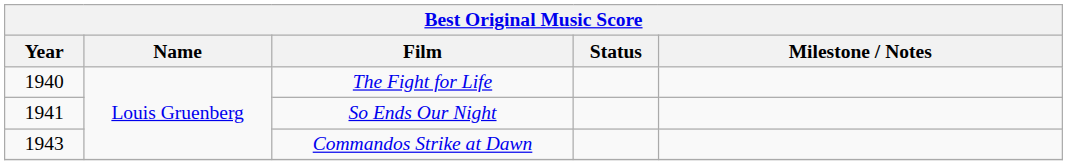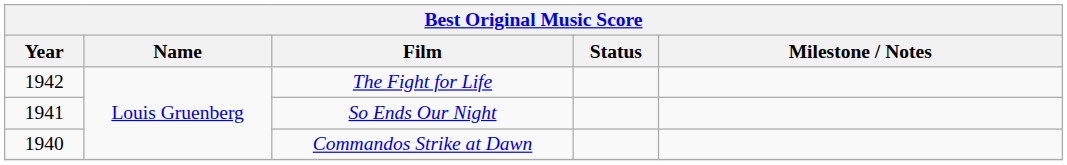The Fight for Life | Year: 1940 -> 1942
Commandos Strike at Dawn | Year: 1943 -> 1940
